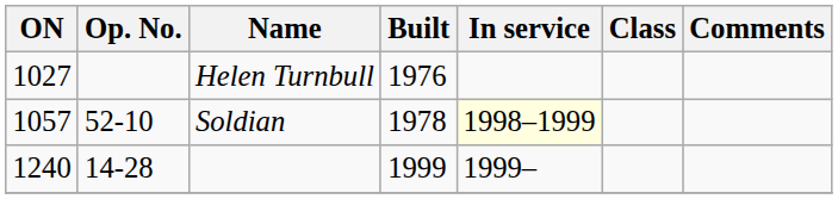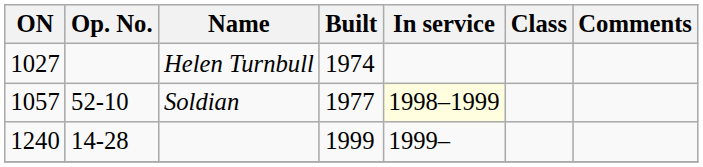Helen Turnbull | Built: 1976 -> 1974
Soldian | Built: 1978 -> 1977
